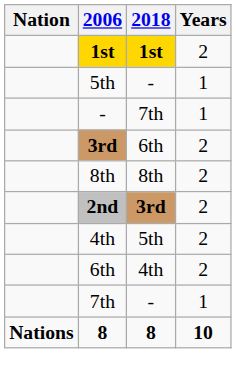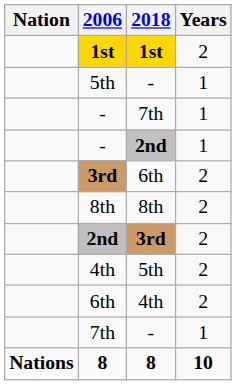+ row: - | 2nd | 1
